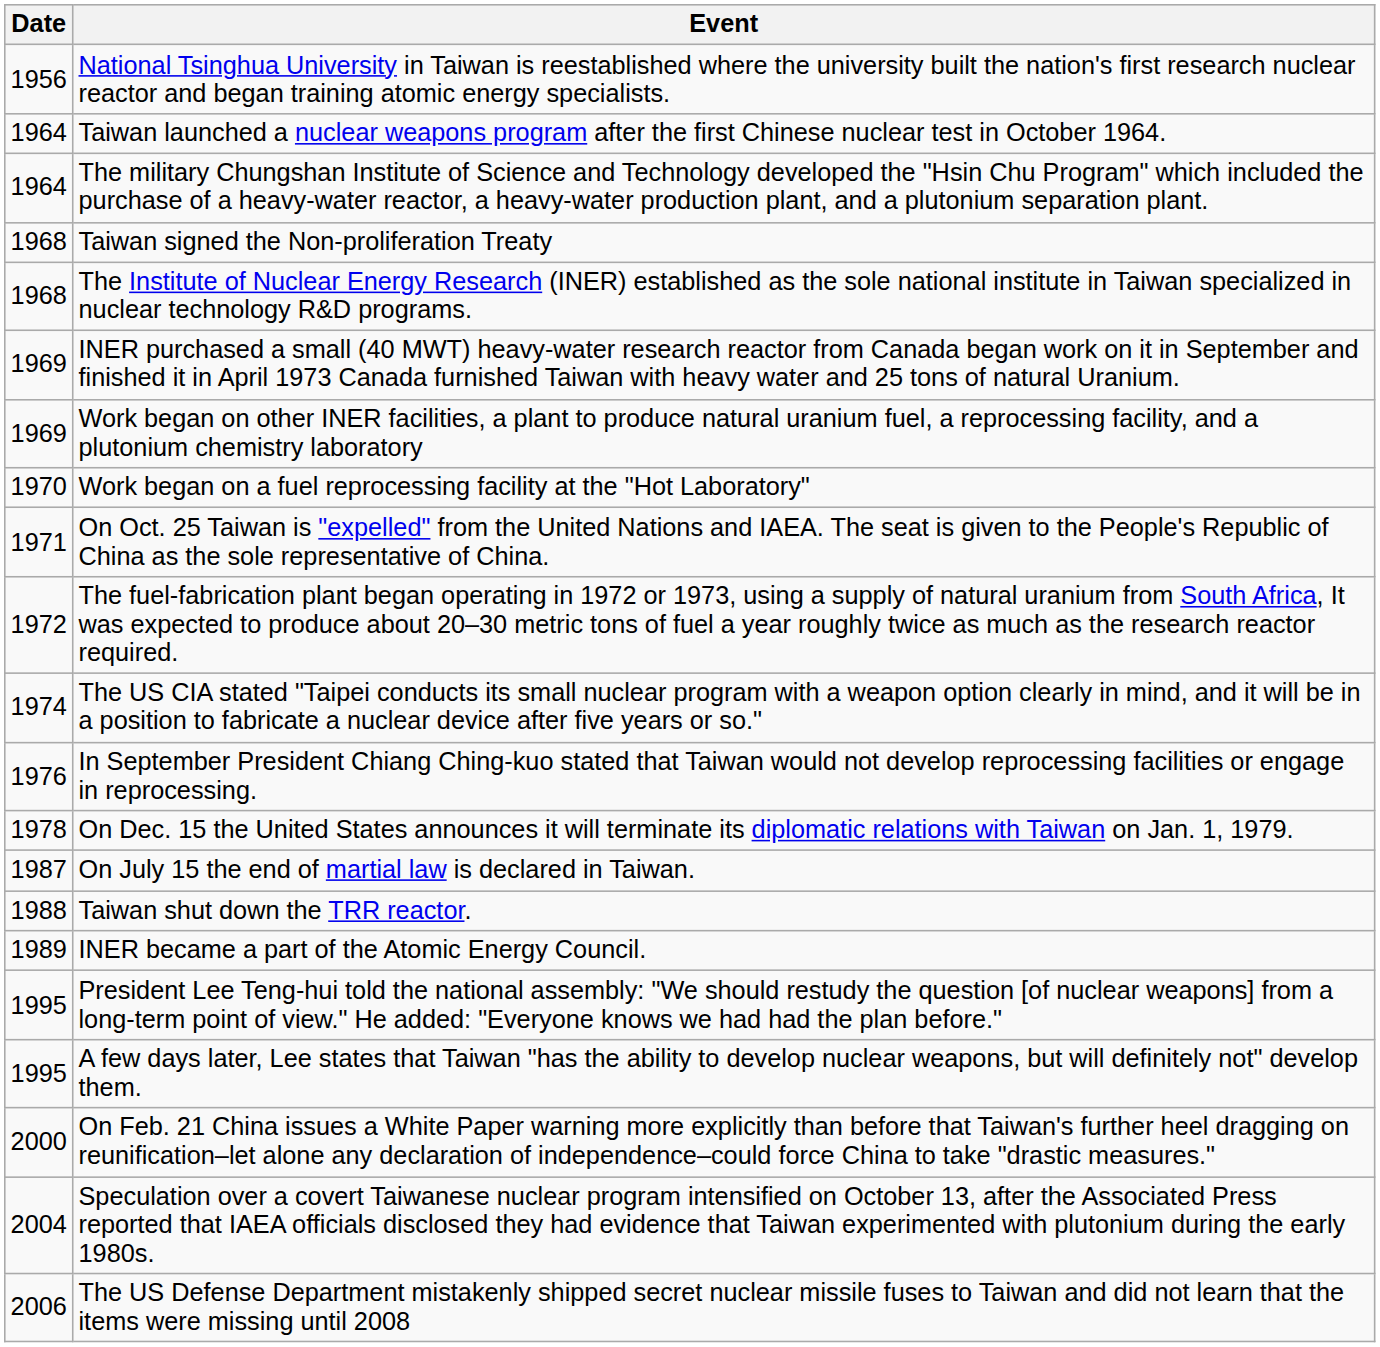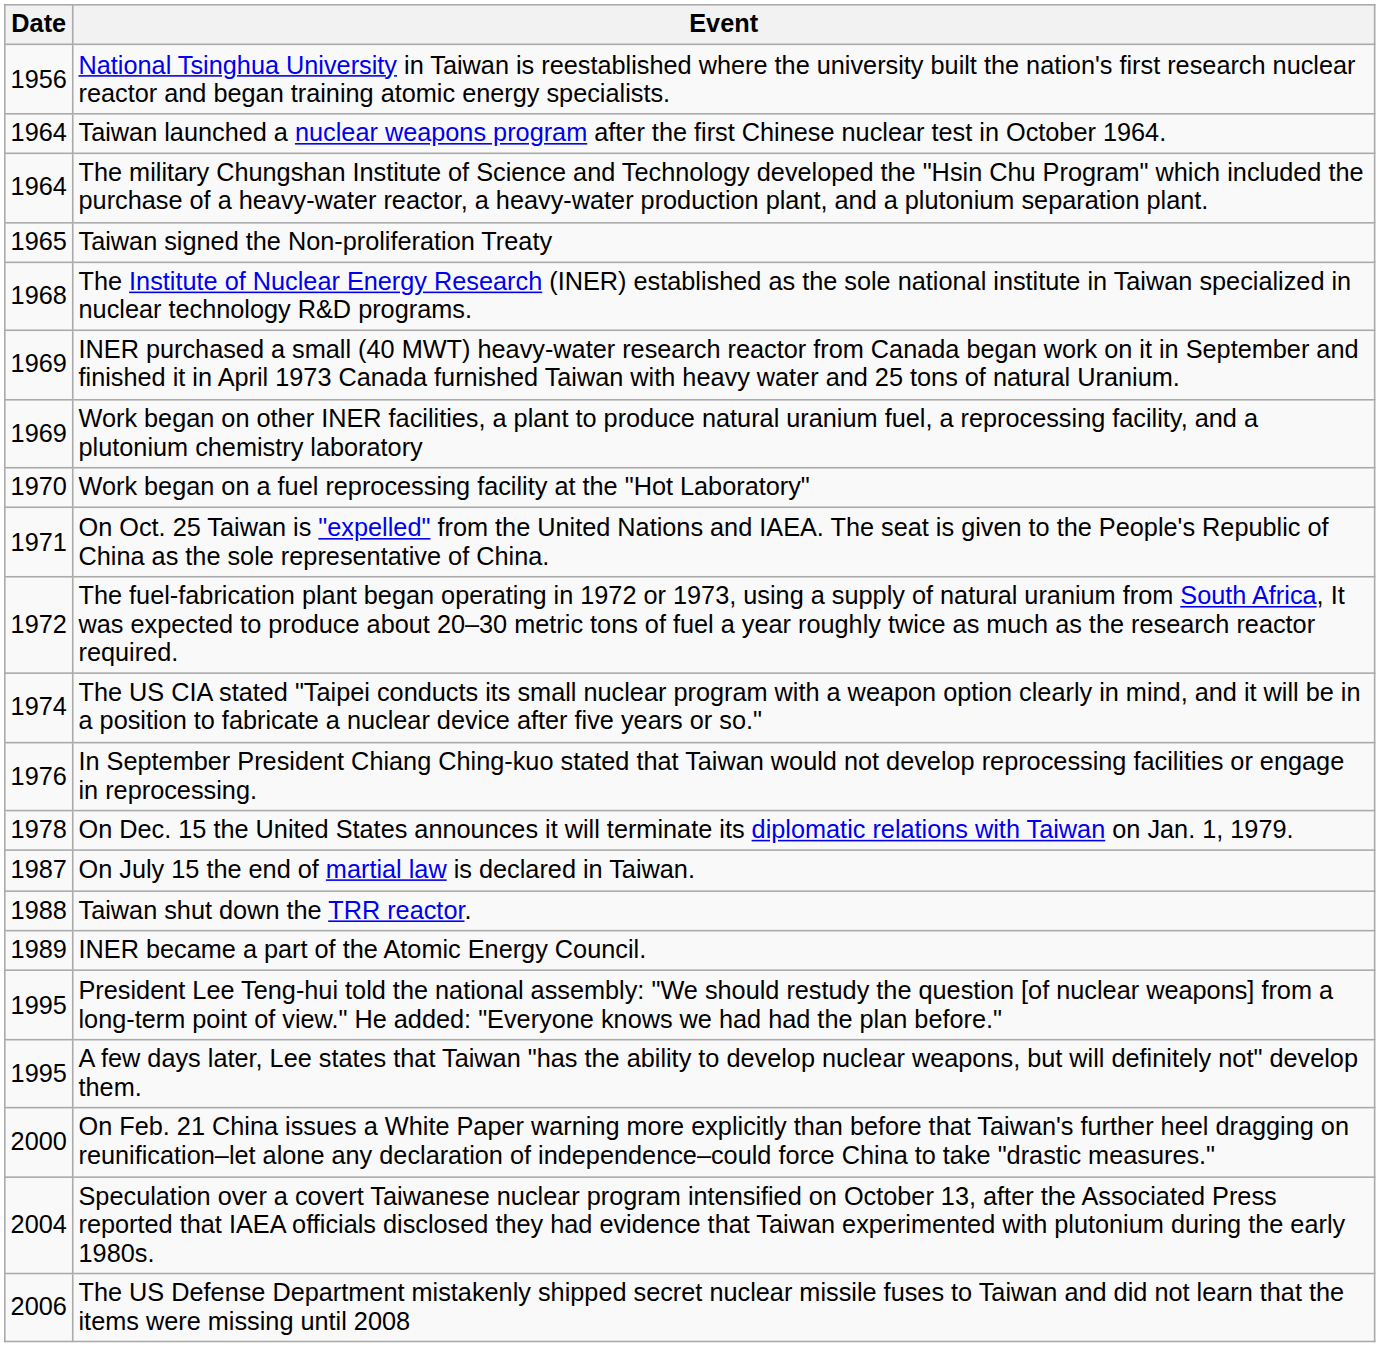Taiwan signed the Non-proliferation Treaty | Date: 1968 -> 1965
